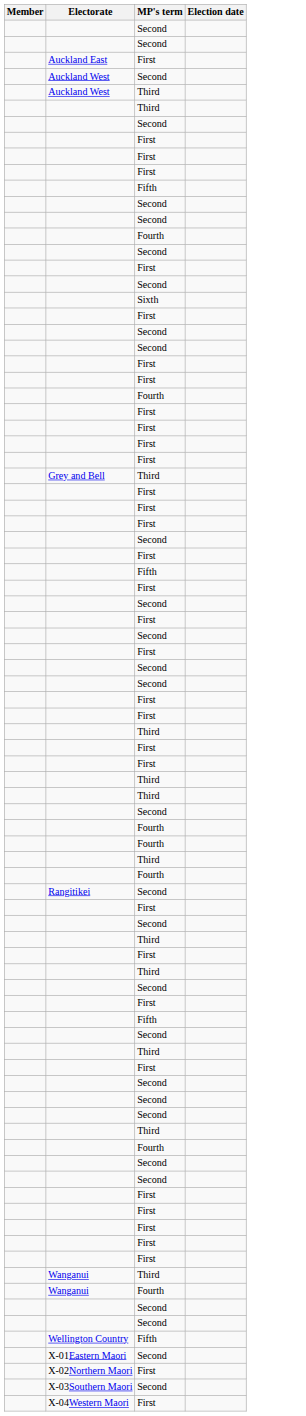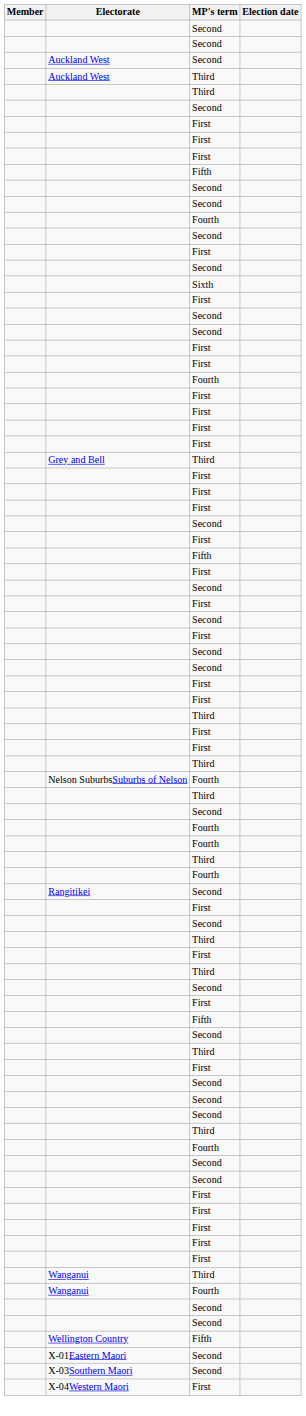- row: Auckland East | First
+ row: Nelson SuburbsSuburbs of Nelson | Fourth
- row: X-02Northern Maori | First
